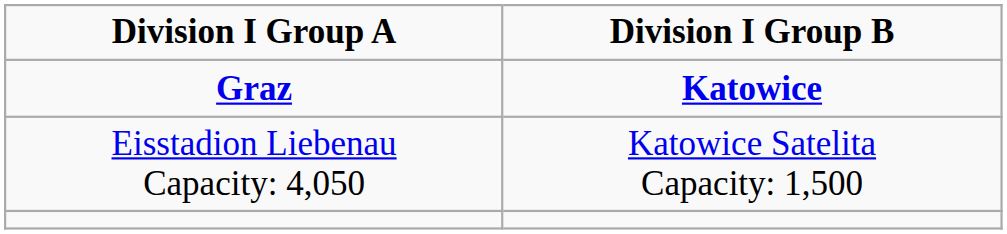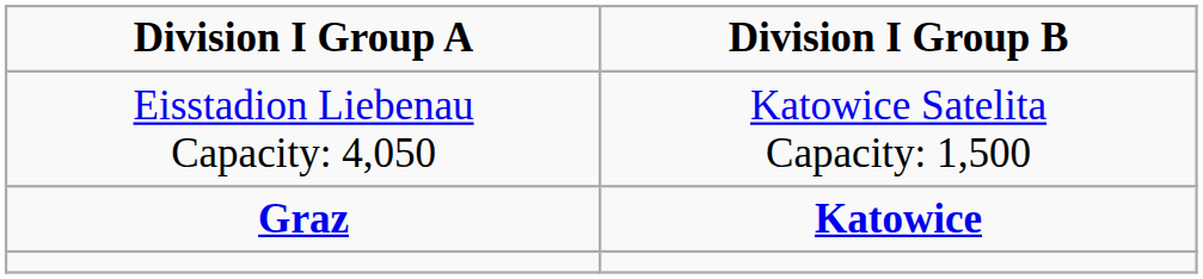rows swapped: Graz <-> Eisstadion Liebenau Capacity: 4,050
